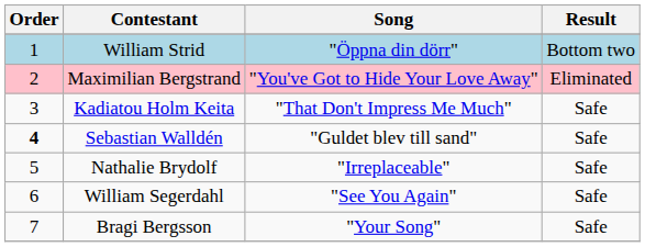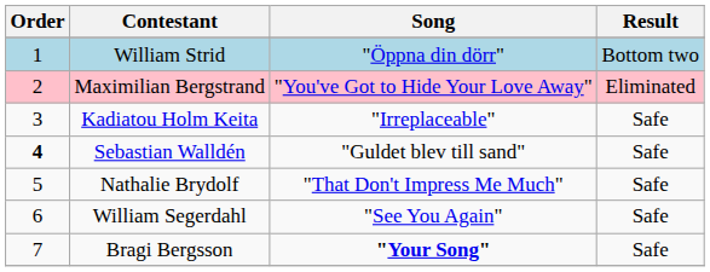Kadiatou Holm Keita | Song: "That Don't Impress Me Much" -> "Irreplaceable"
Nathalie Brydolf | Song: "Irreplaceable" -> "That Don't Impress Me Much"
Bragi Bergsson | Song: normal -> bold
